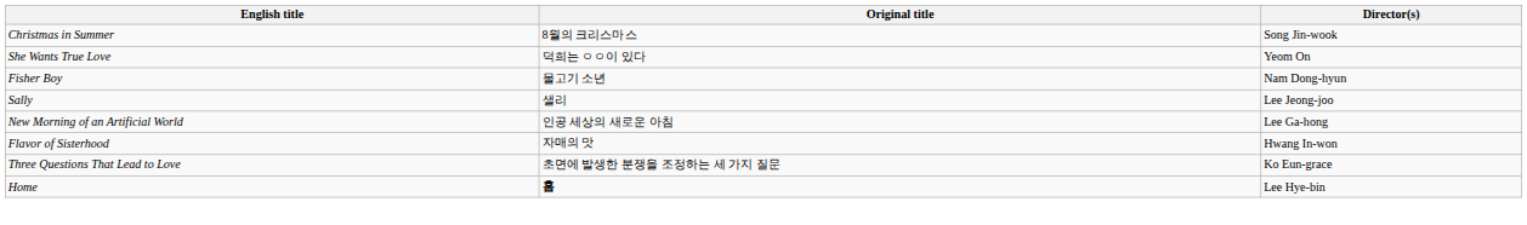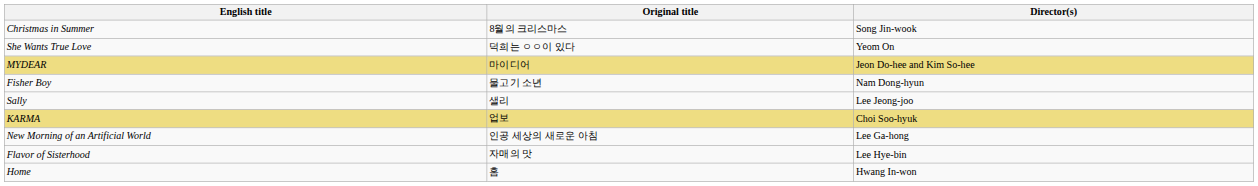+ row: MYDEAR | 마이디어 | Jeon Do-hee and Kim So-hee
+ row: KARMA | 업보 | Choi Soo-hyuk
Flavor of Sisterhood | Director(s): Hwang In-won -> Lee Hye-bin
- row: Three Questions That Lead to Love | 초면에 발생한 분쟁을 조정하는 세 가지 질문 | Ko Eun-grace
Home | Original title: bold -> normal
Home | Director(s): Lee Hye-bin -> Hwang In-won
